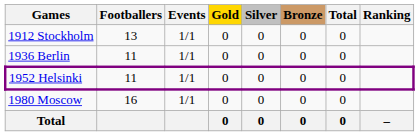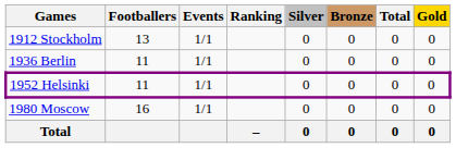columns swapped: Gold <-> Ranking
